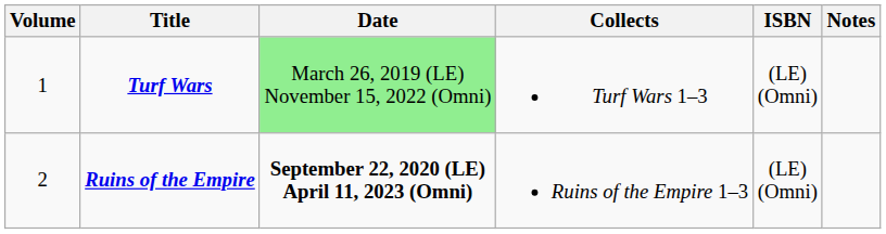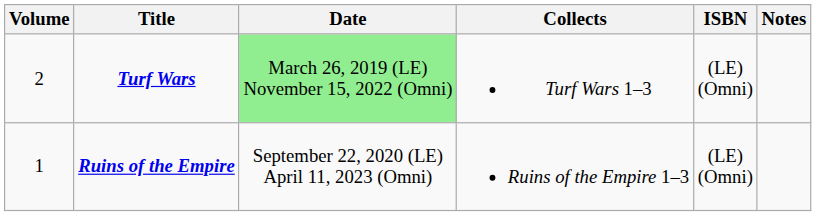Turf Wars | Volume: 1 -> 2
Ruins of the Empire | Volume: 2 -> 1
Ruins of the Empire | Date: bold -> normal
